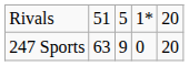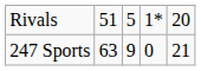247 Sports | column 5: 20 -> 21
